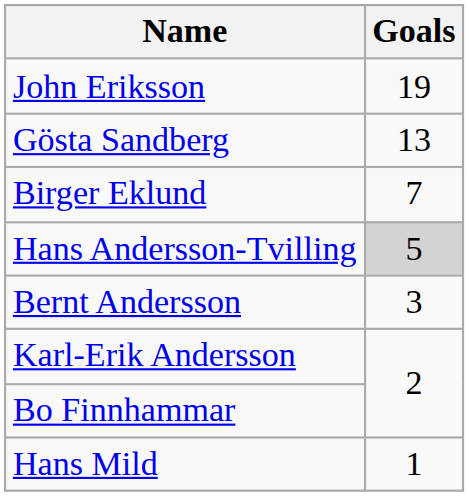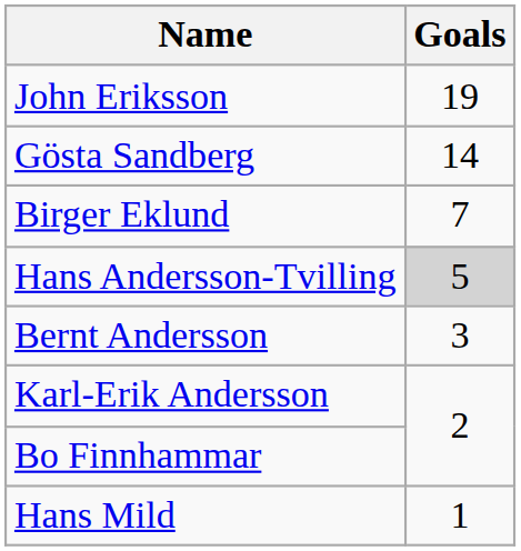Gösta Sandberg | Goals: 13 -> 14
